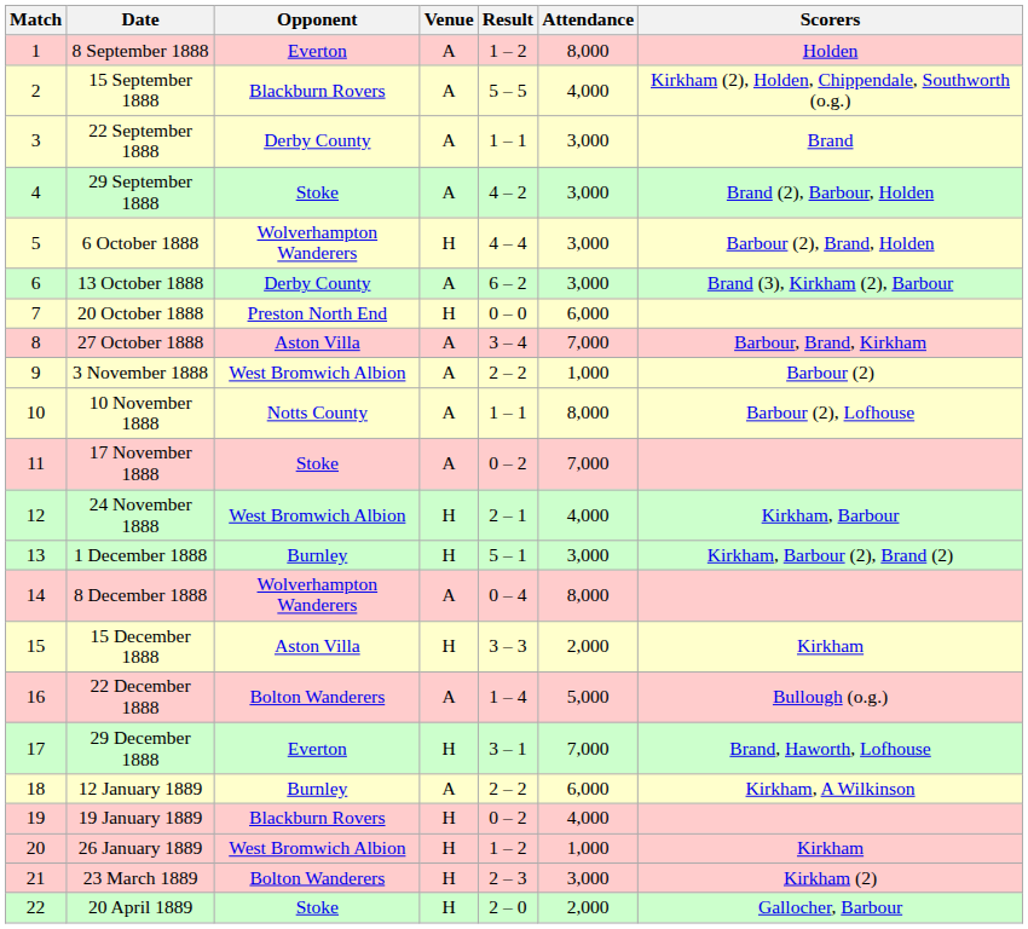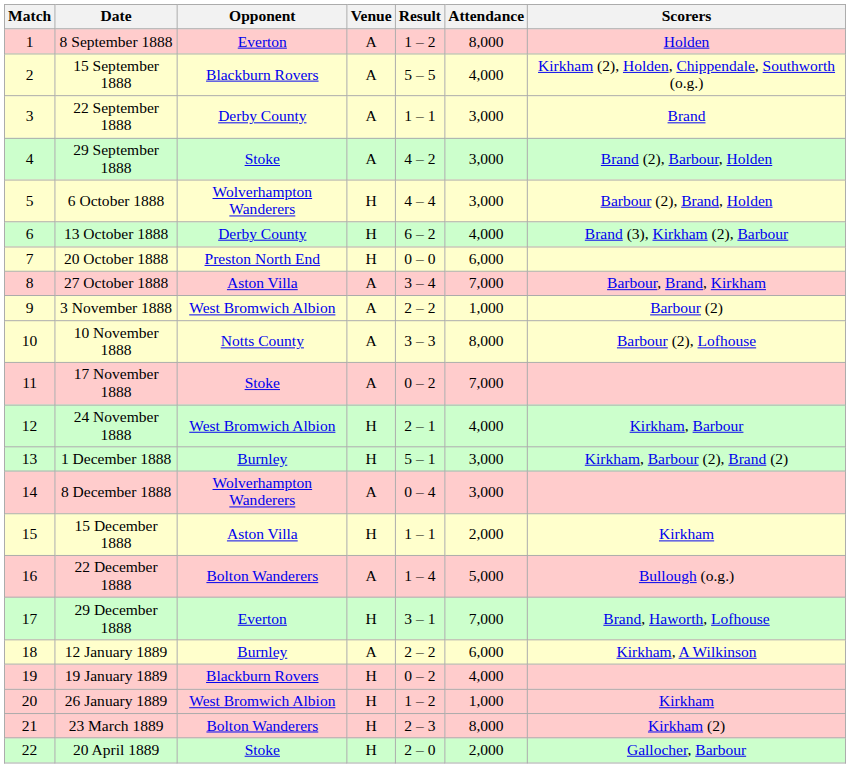13 October 1888 | Venue: A -> H
13 October 1888 | Attendance: 3,000 -> 4,000
10 November 1888 | Result: 1 – 1 -> 3 – 3
8 December 1888 | Attendance: 8,000 -> 3,000
15 December 1888 | Result: 3 – 3 -> 1 – 1
23 March 1889 | Attendance: 3,000 -> 8,000
